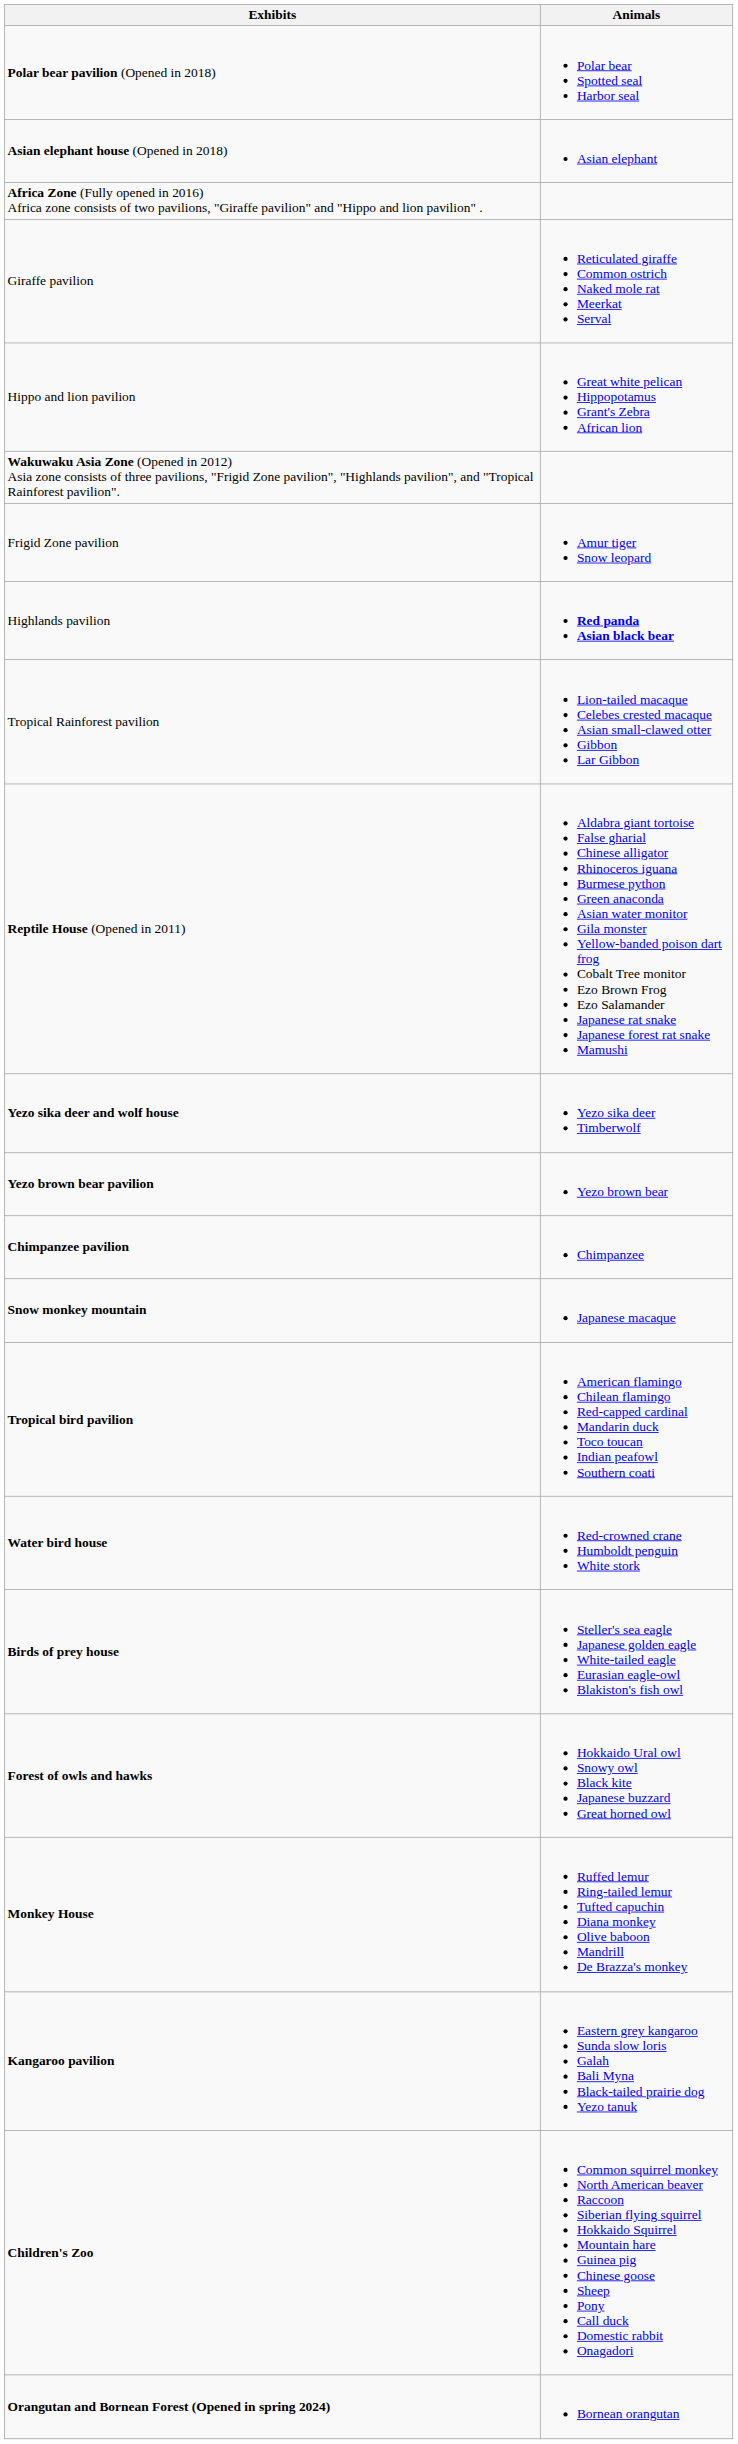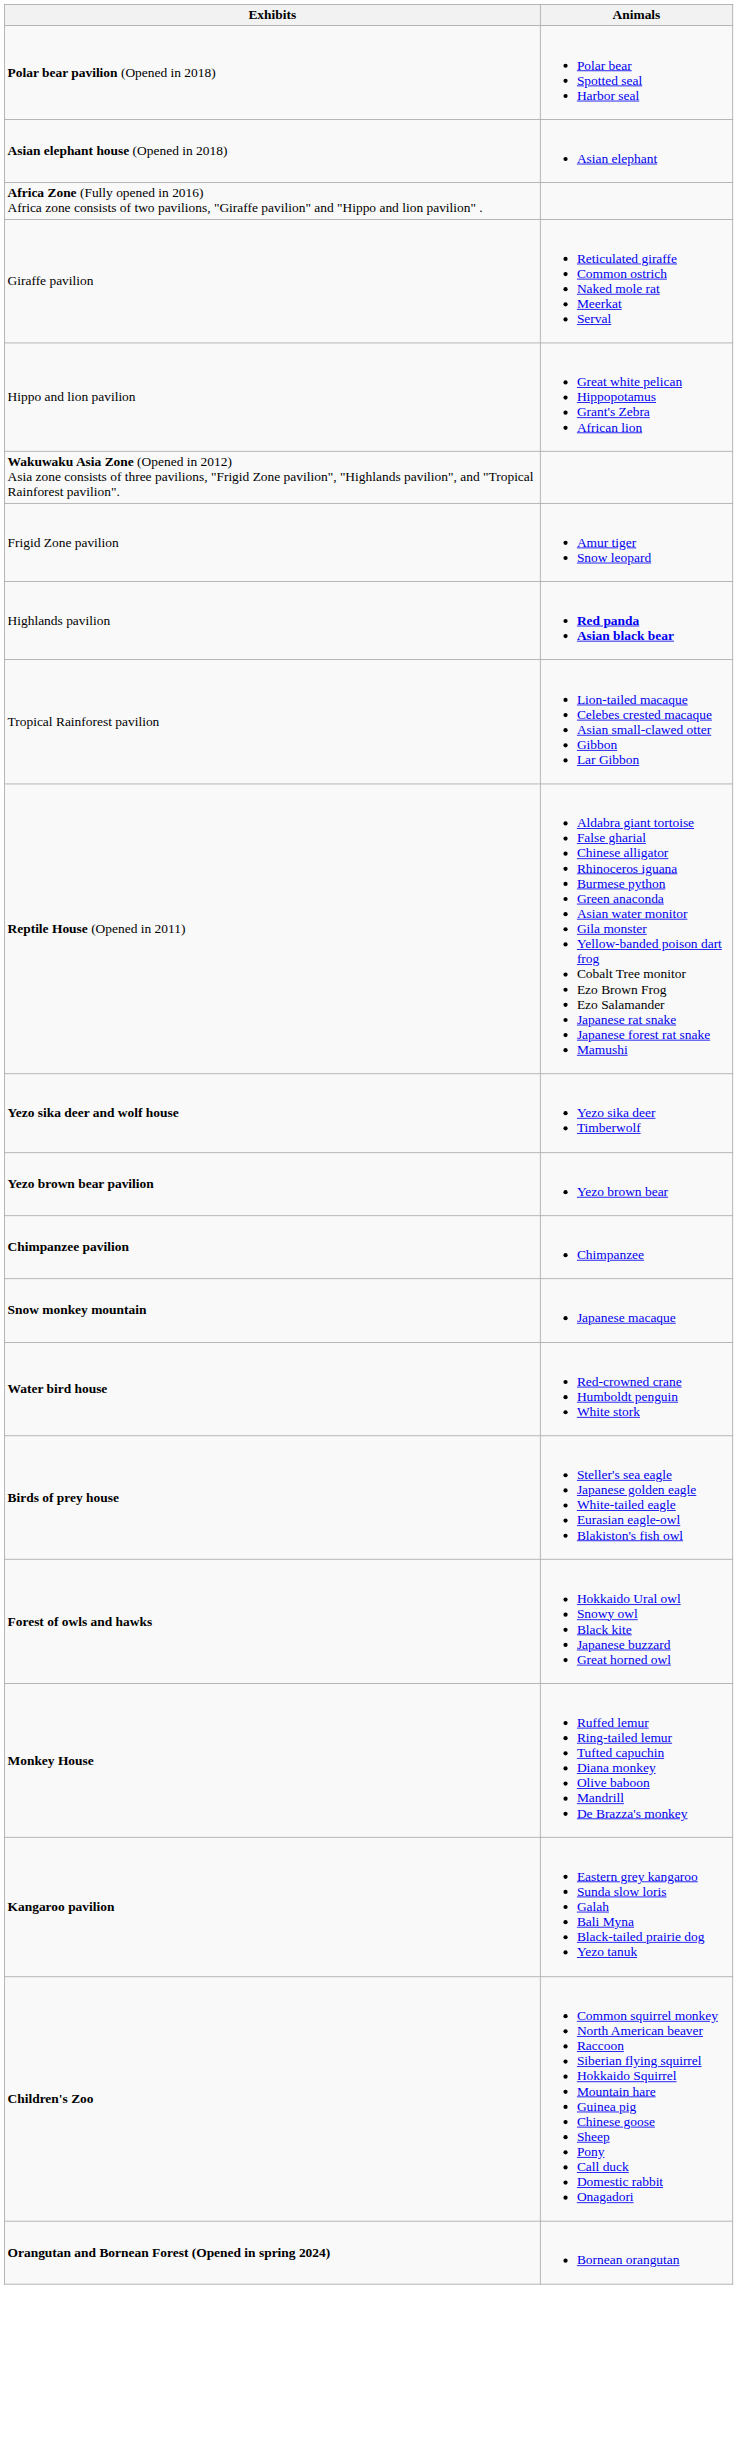- row: Tropical bird pavilion | American flamingo Chilean flamingo Red-capped cardinal Mandarin duck Toco toucan Indian peafowl Southern coati
